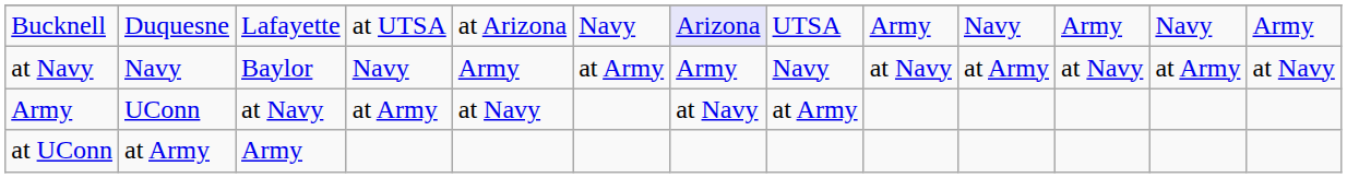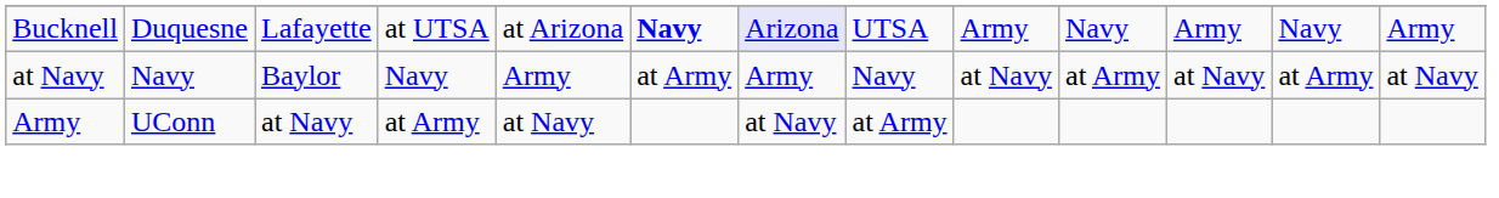Bucknell | column 6: normal -> bold
- row: at UConn | at Army | Army
